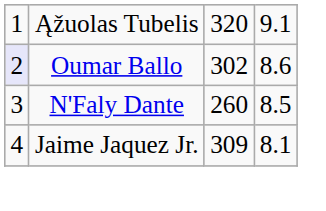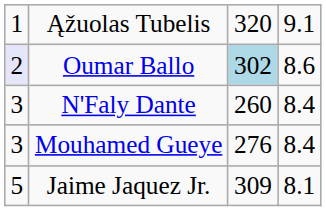Oumar Ballo | column 3: no background -> lightblue background
N'Faly Dante | column 4: 8.5 -> 8.4
+ row: 3 | Mouhamed Gueye | 276 | 8.4
Jaime Jaquez Jr. | column 1: 4 -> 5
